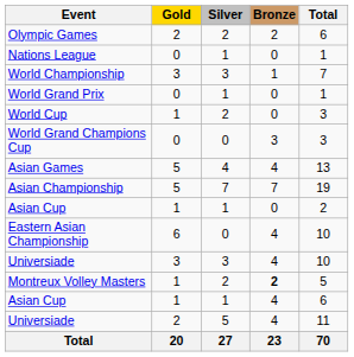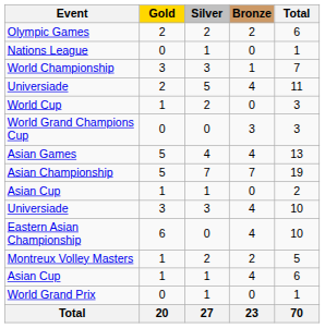rows swapped: World Grand Prix <-> Universiade / 5
rows swapped: Eastern Asian Championship <-> Universiade / 3
Montreux Volley Masters | Bronze: bold -> normal
